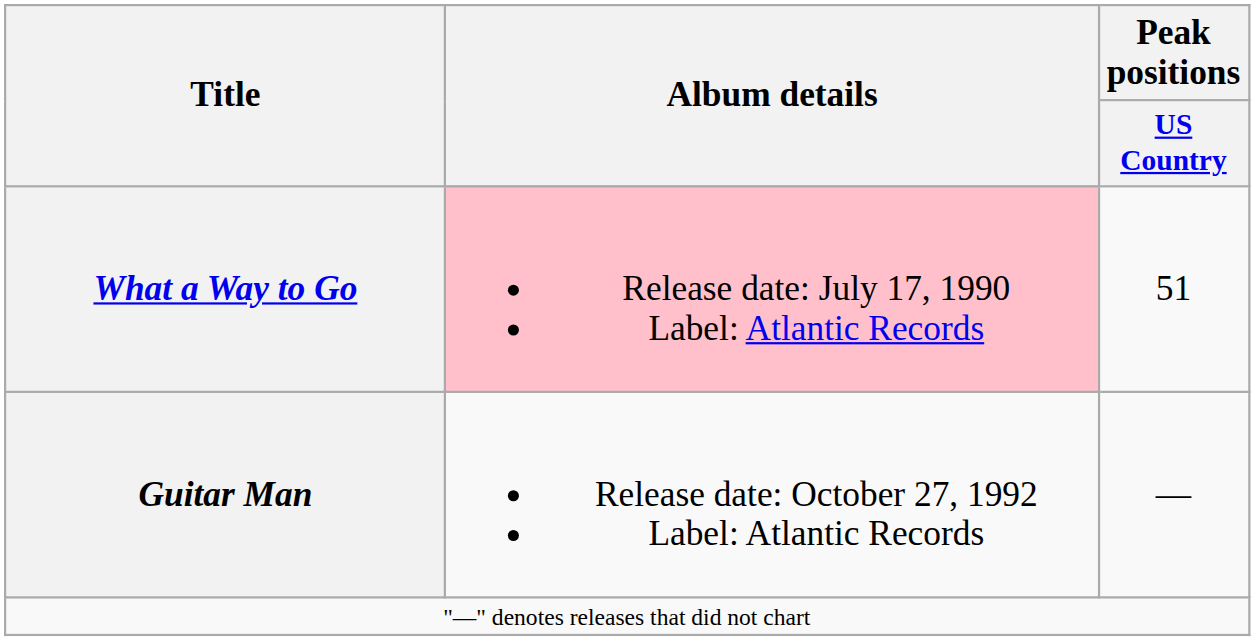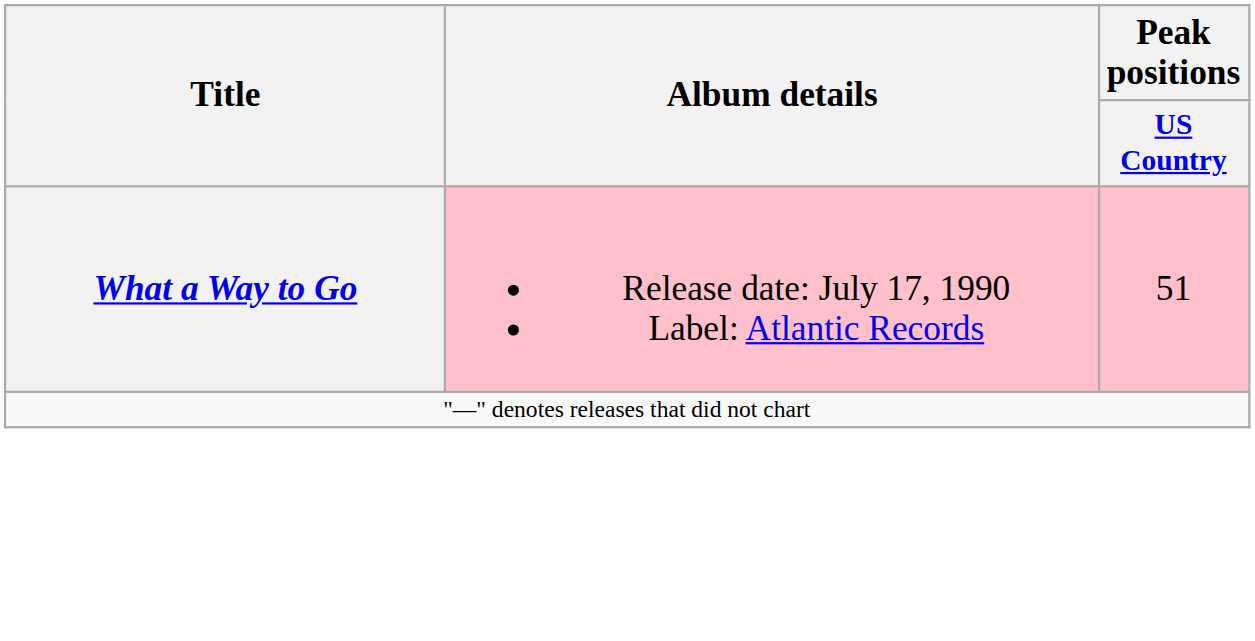What a Way to Go | Peak positions / US Country: no background -> pink background
- row: Guitar Man | Release date: October 27, 1992 Label: Atlantic Records | —
